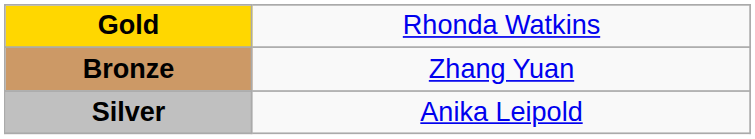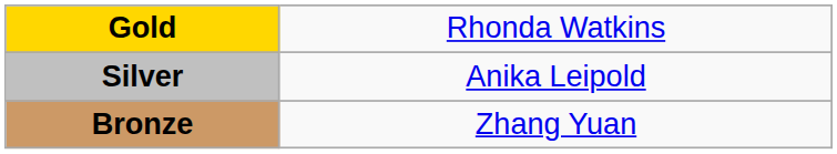rows swapped: Silver <-> Bronze
